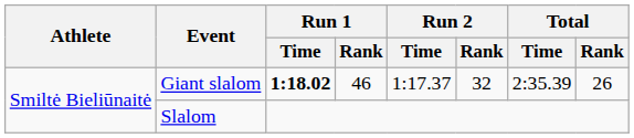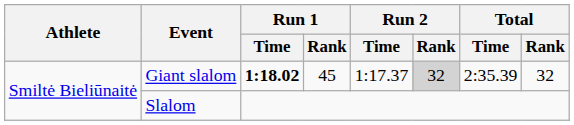Giant slalom | Run 1 / Rank: 46 -> 45
Giant slalom | Run 2 / Rank: no background -> lightgrey background
Giant slalom | Total / Rank: 26 -> 32
